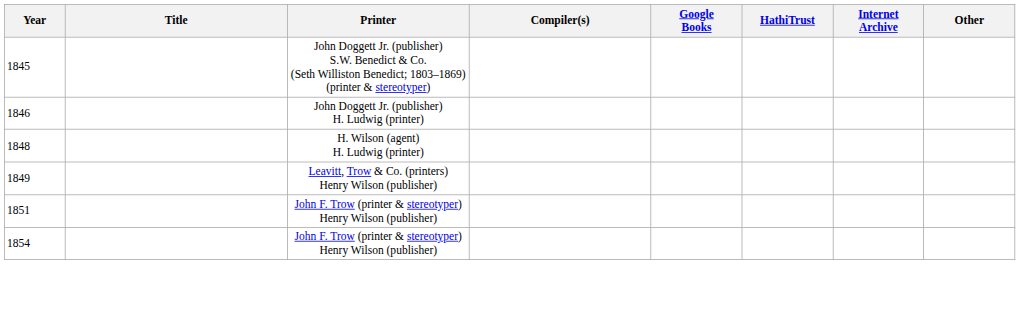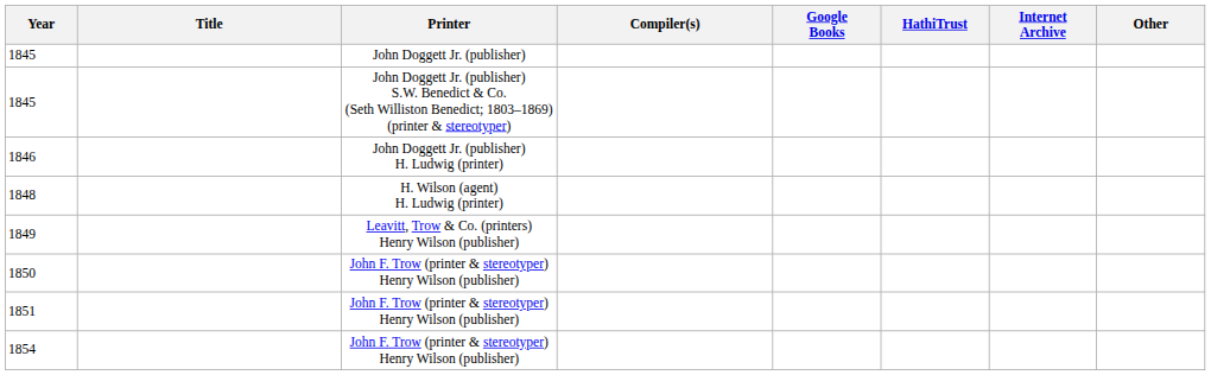+ row: 1845 | John Doggett Jr. (publisher)
+ row: 1850 | John F. Trow (printer & stereotyper) Henry Wilson (publisher)
